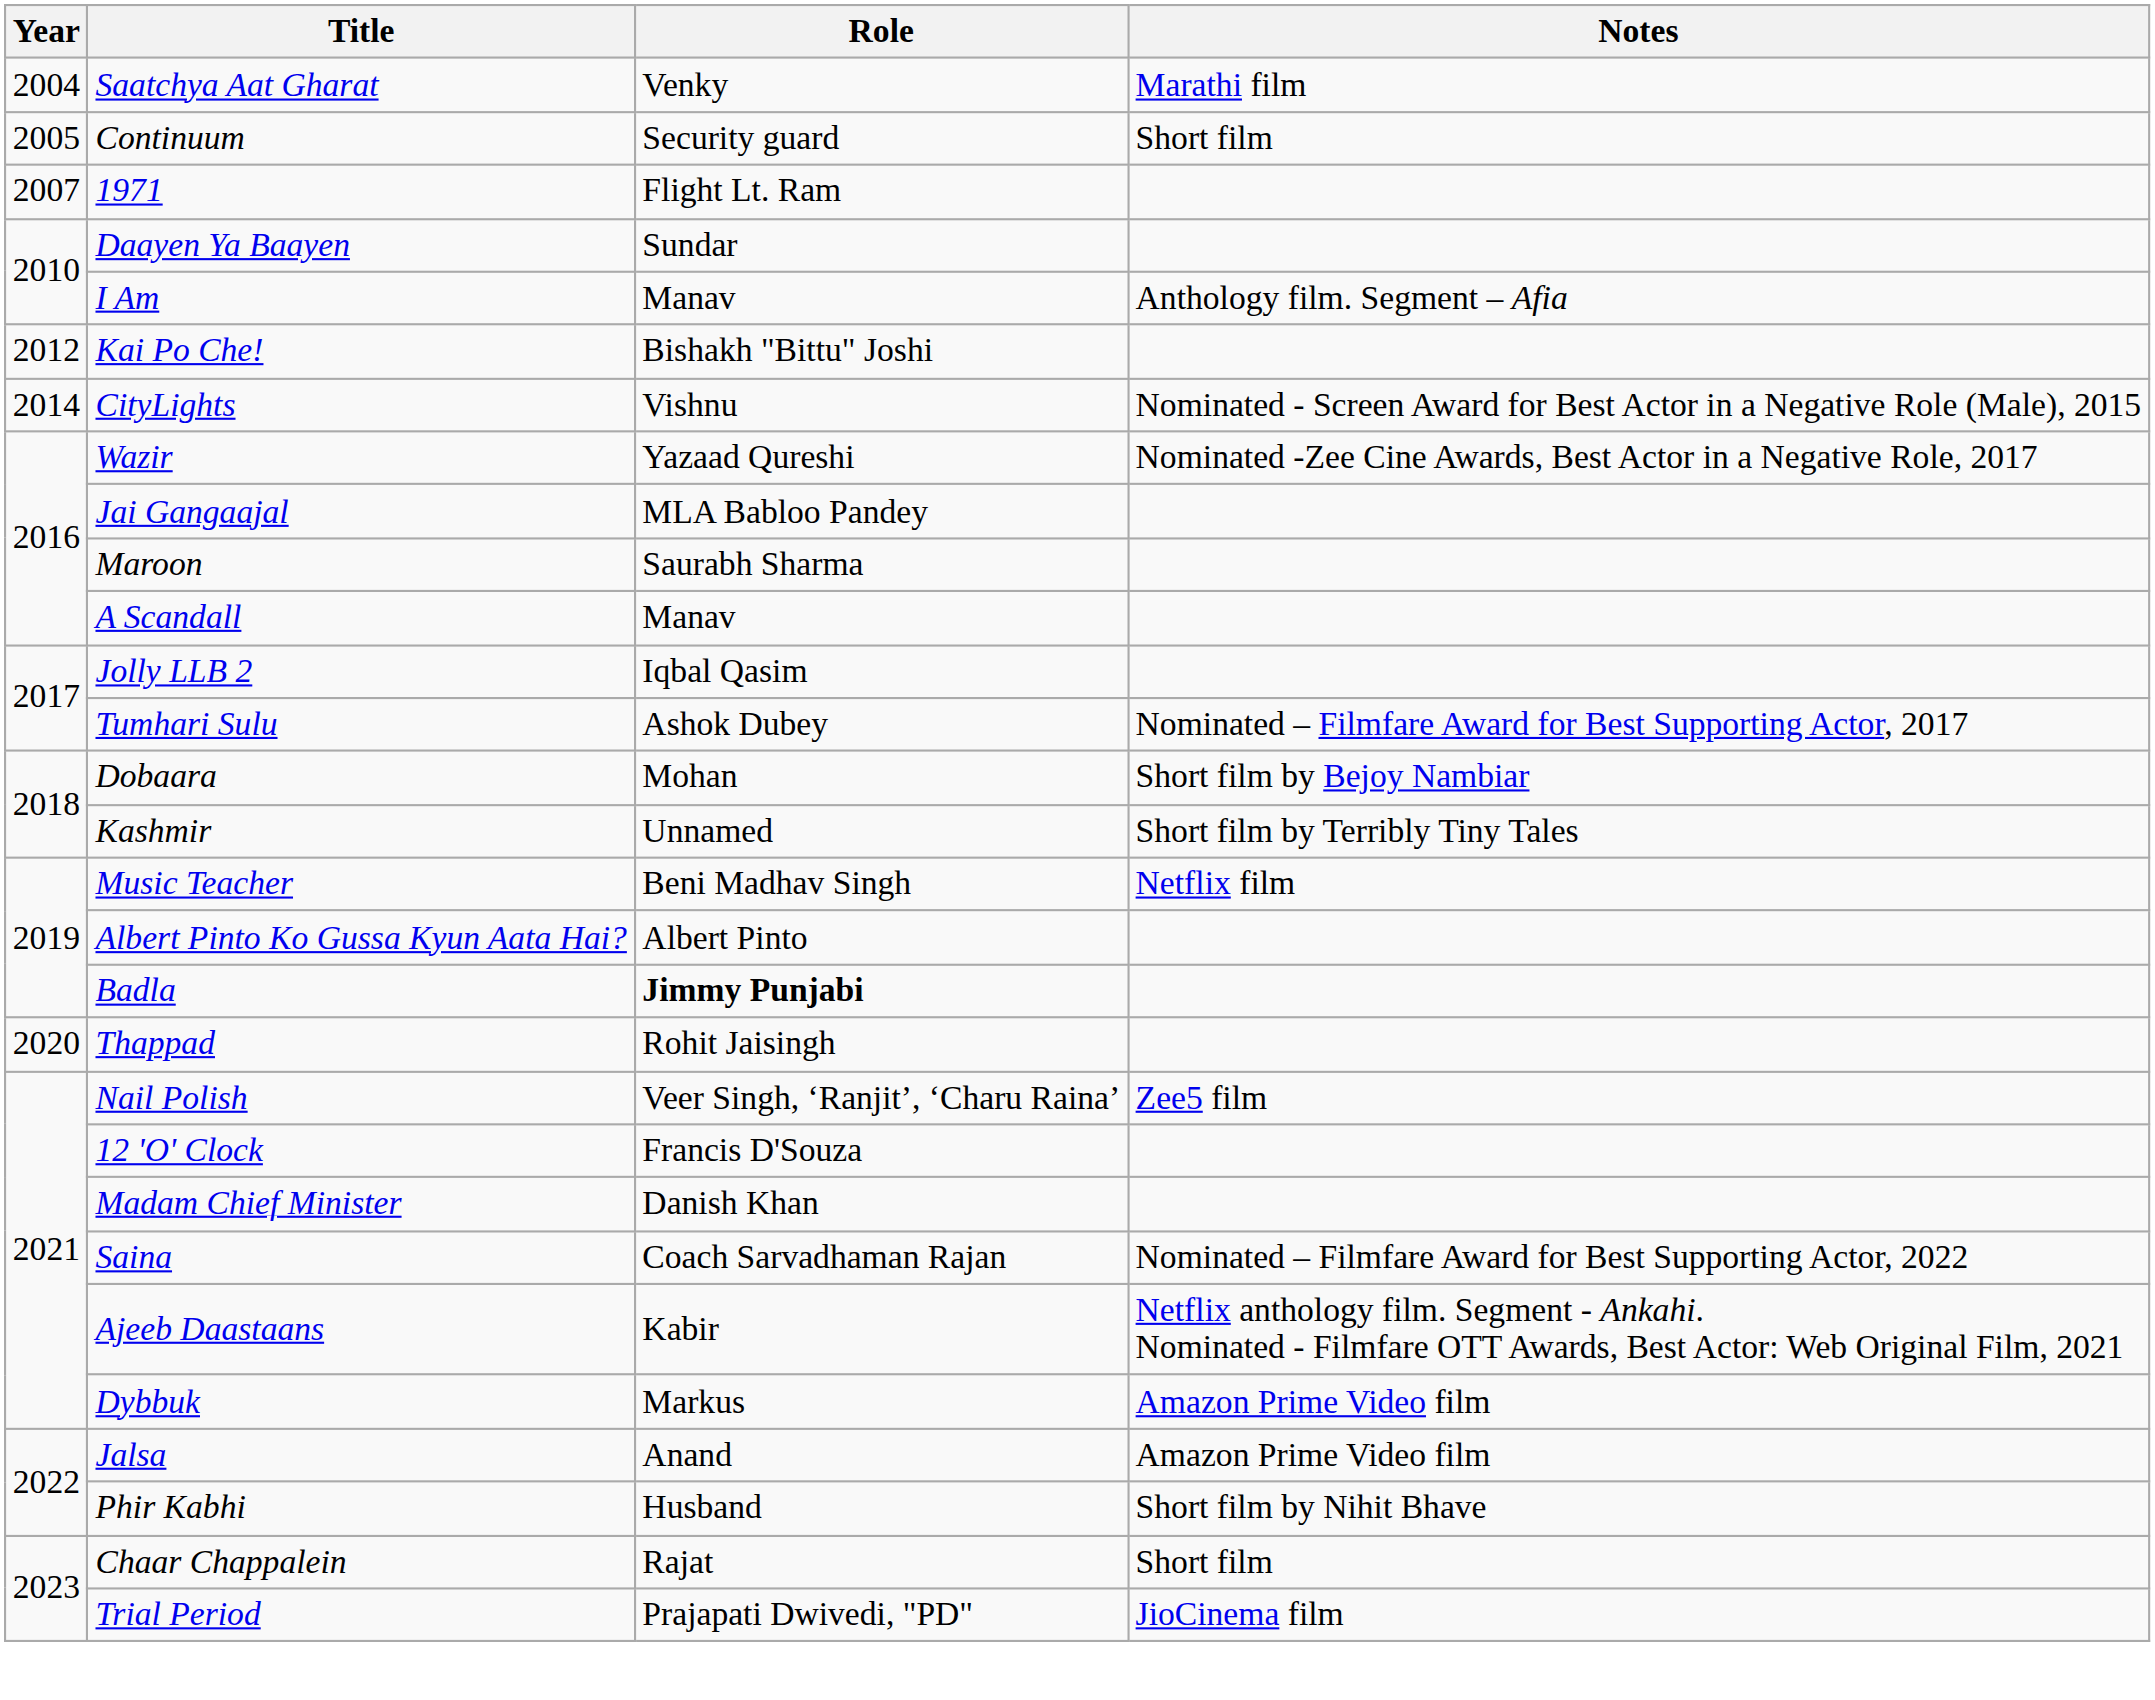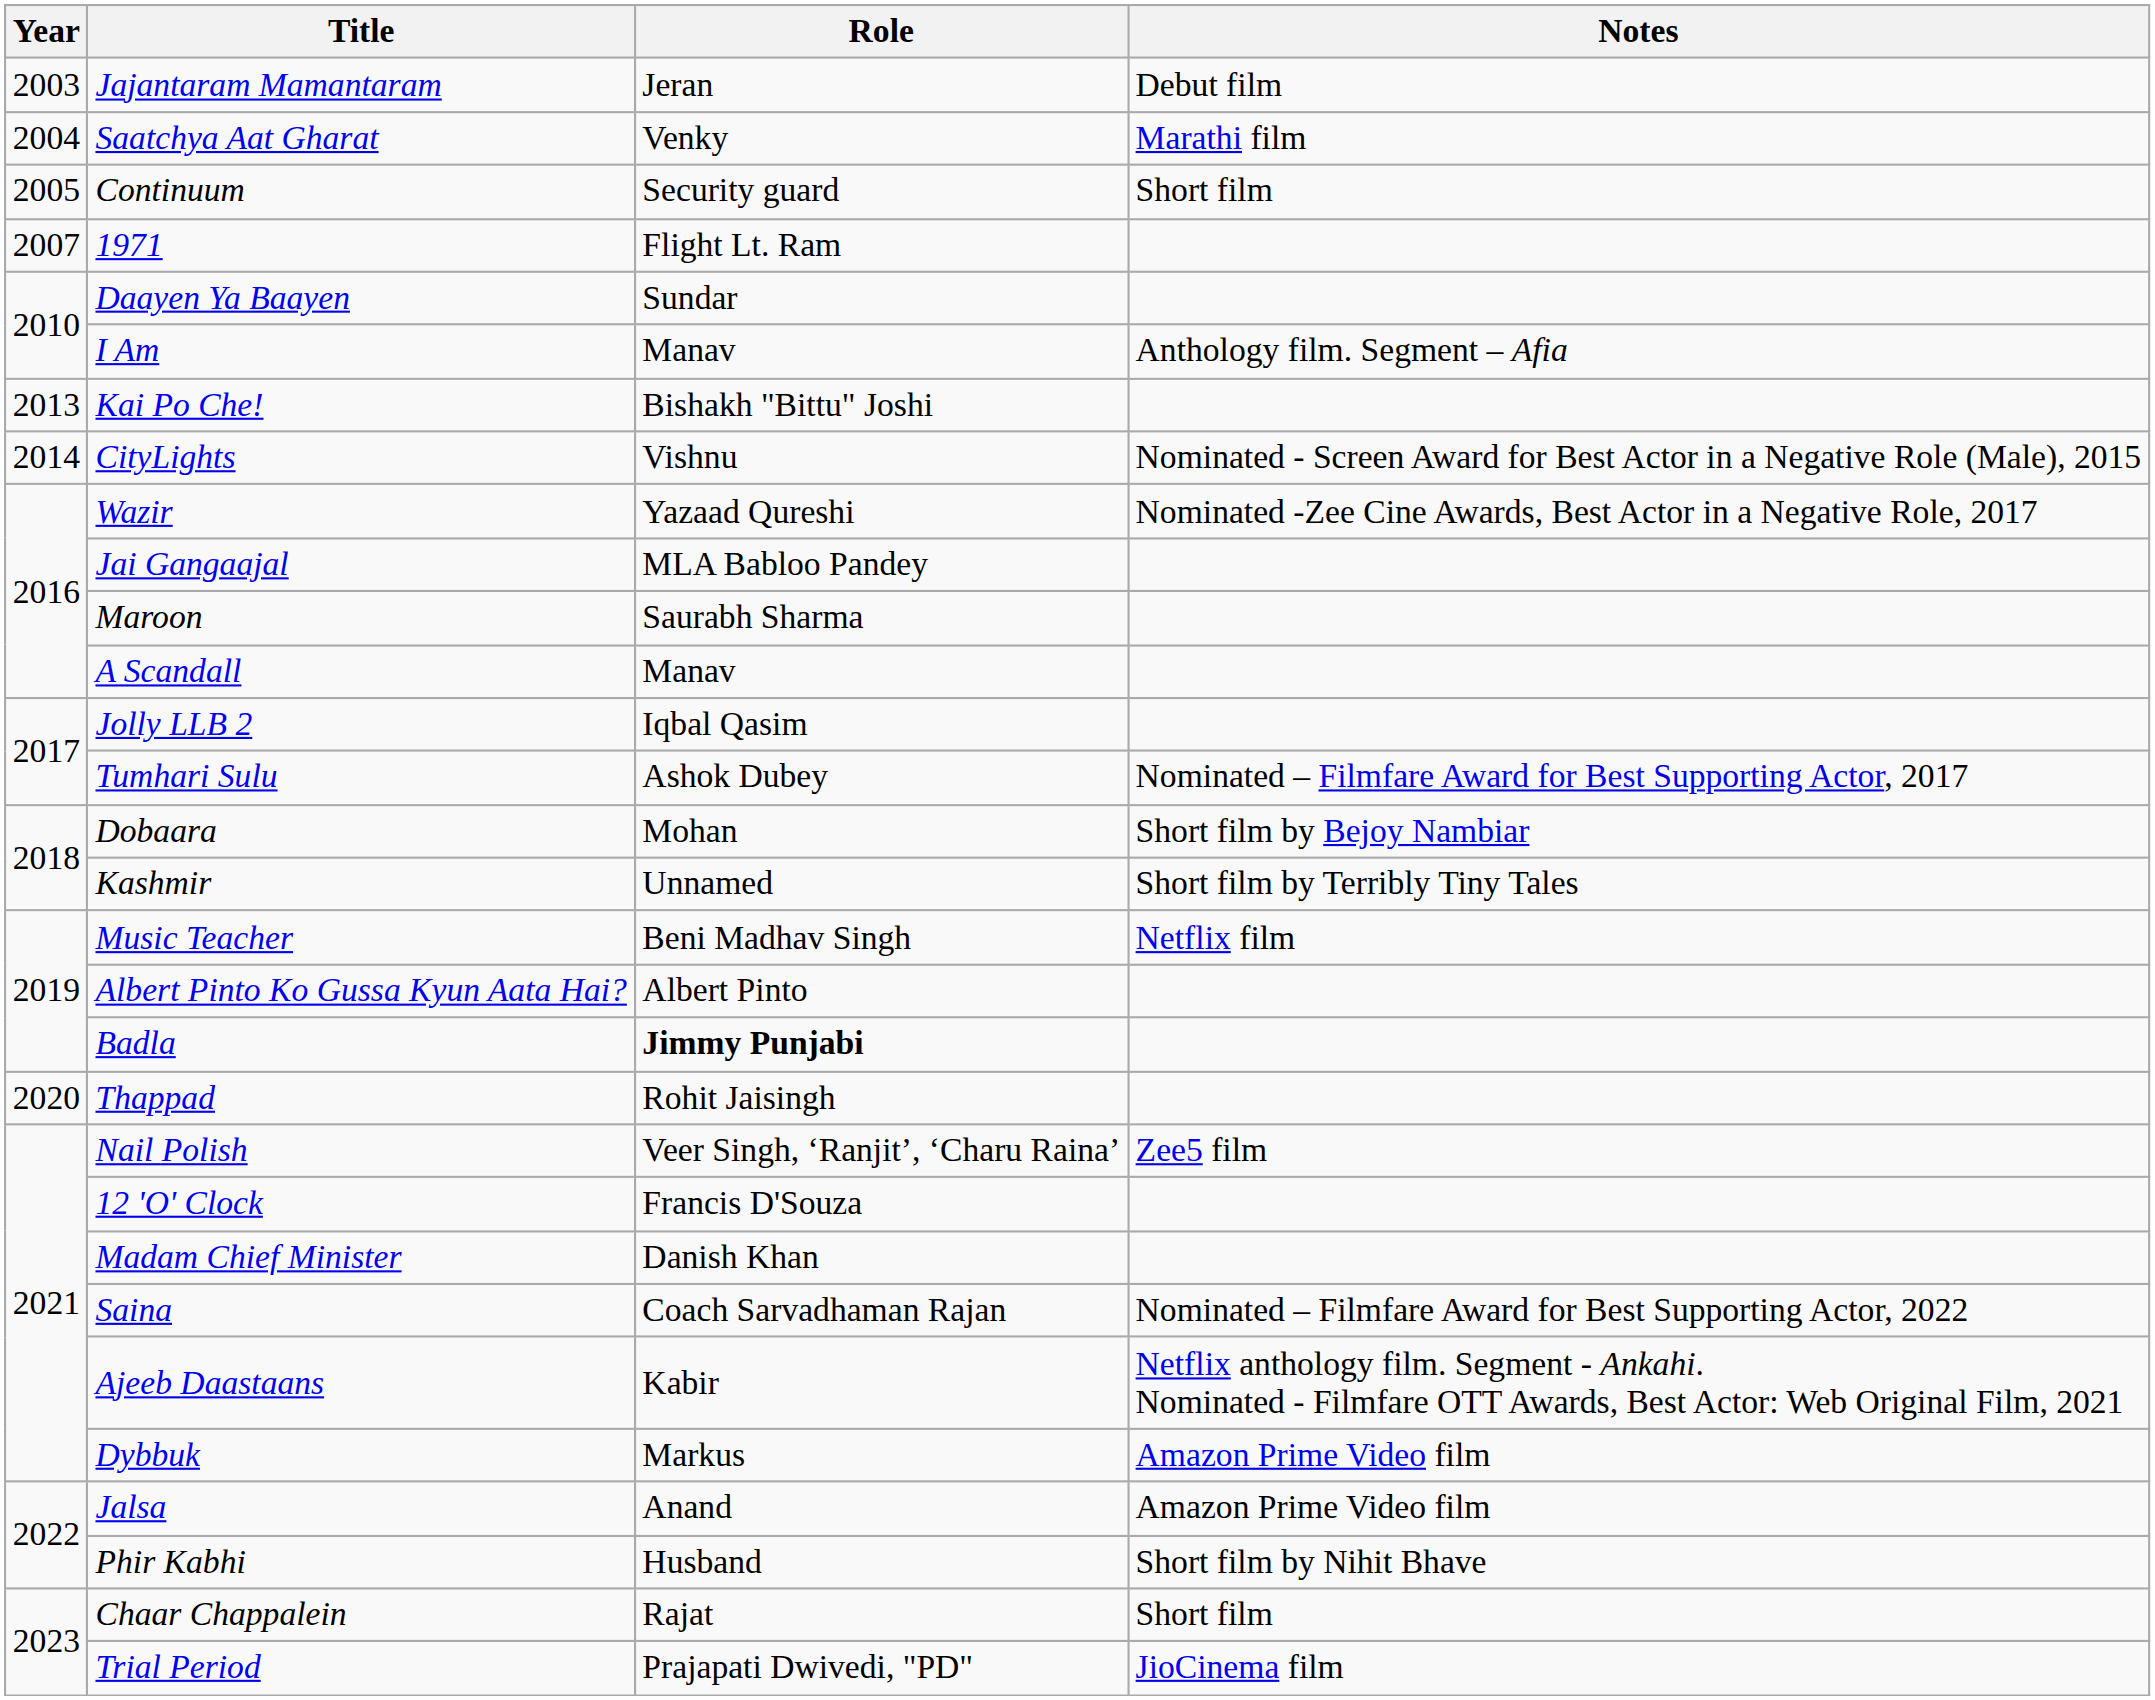+ row: 2003 | Jajantaram Mamantaram | Jeran | Debut film
Kai Po Che! | Year: 2012 -> 2013
